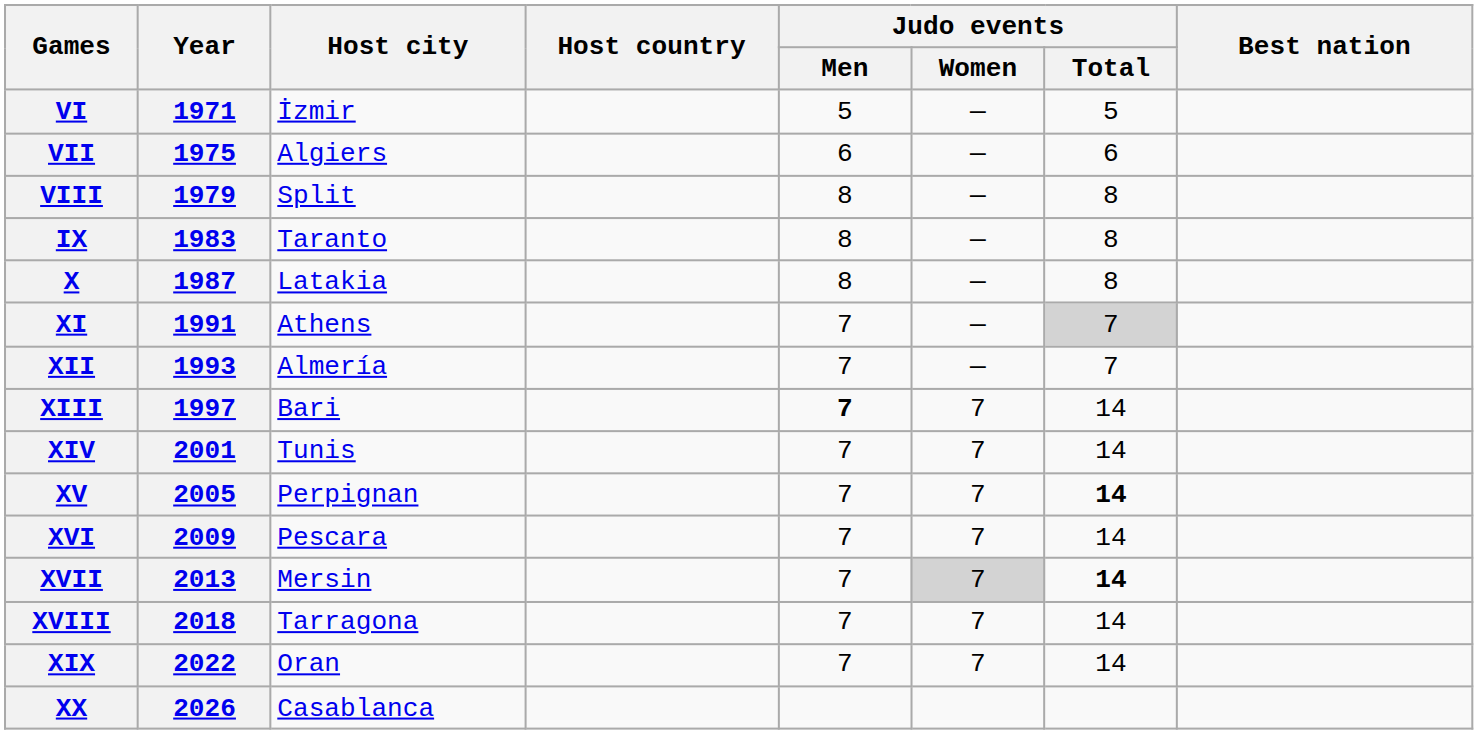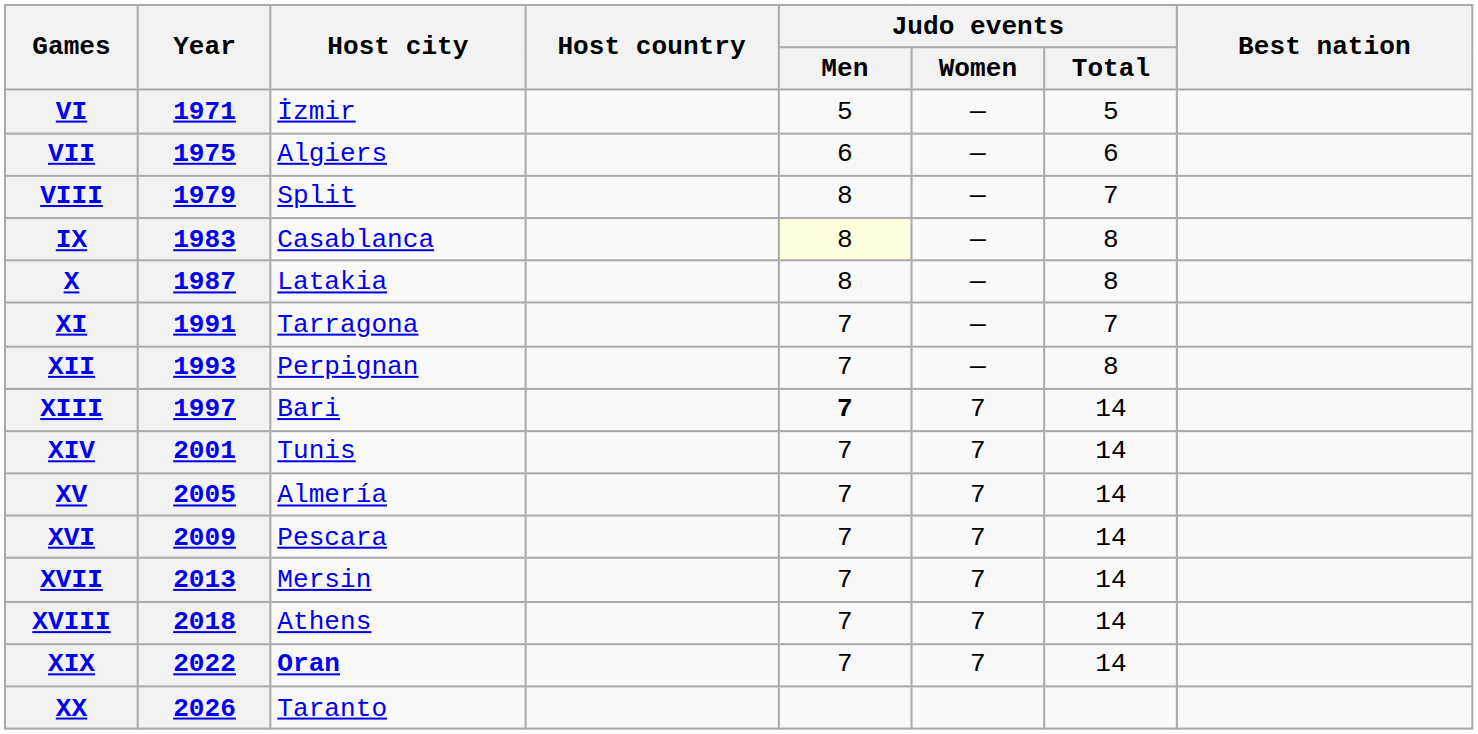VIII | Judo events / Total: 8 -> 7
IX | Host city: Taranto -> Casablanca
IX | Judo events / Men: no background -> lightyellow background
XI | Host city: Athens -> Tarragona
XI | Judo events / Total: lightgrey background -> no background
XII | Host city: Almería -> Perpignan
XII | Judo events / Total: 7 -> 8
XV | Host city: Perpignan -> Almería
XV | Judo events / Total: bold -> normal
XVII | Judo events / Women: lightgrey background -> no background
XVII | Judo events / Total: bold -> normal
XVIII | Host city: Tarragona -> Athens
XIX | Host city: normal -> bold
XX | Host city: Casablanca -> Taranto
